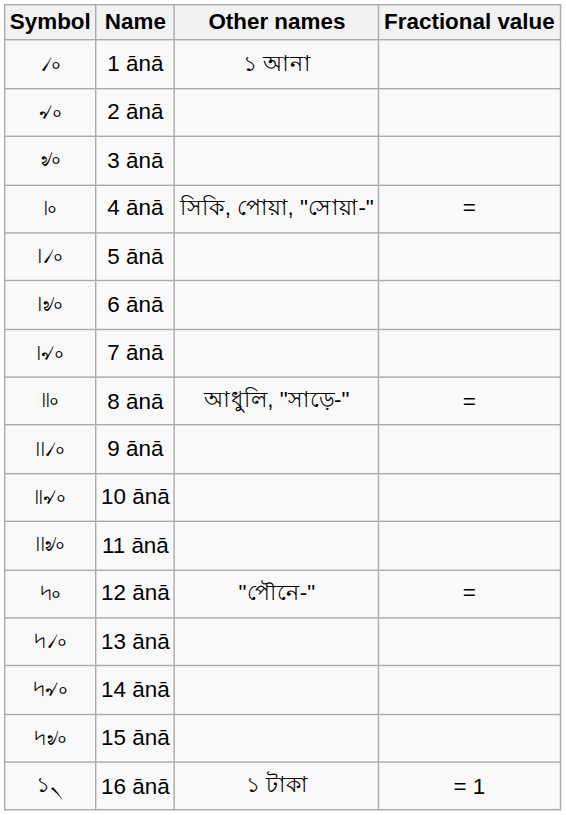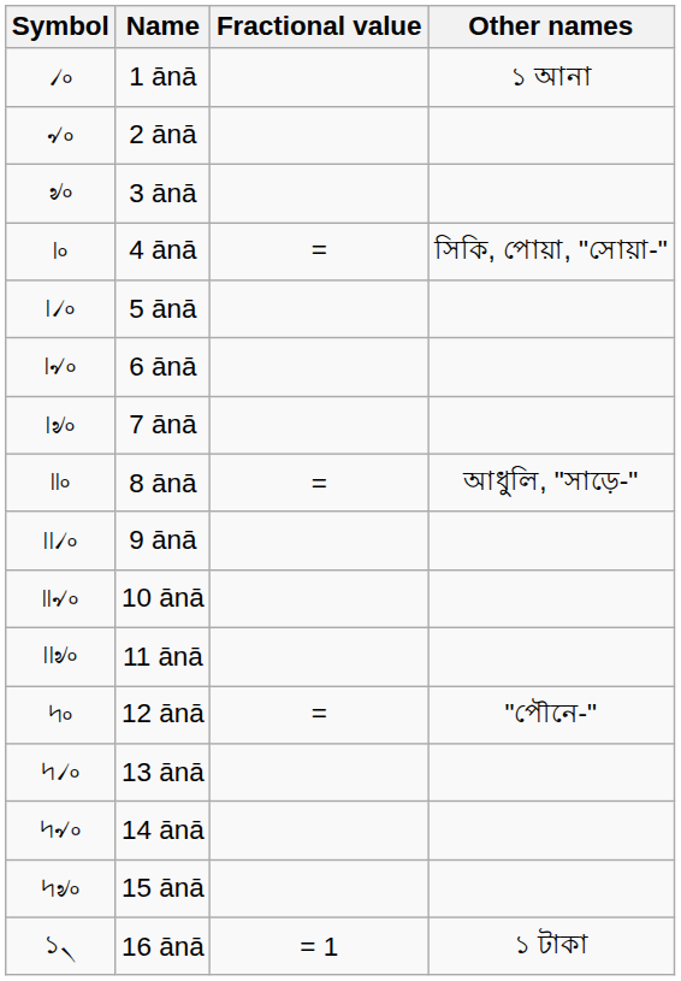columns swapped: Fractional value <-> Other names
6 ānā | Symbol: ৷৶৹ -> ৷৵৹
7 ānā | Symbol: ৷৵৹ -> ৷৶৹
